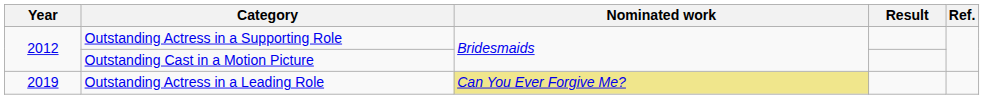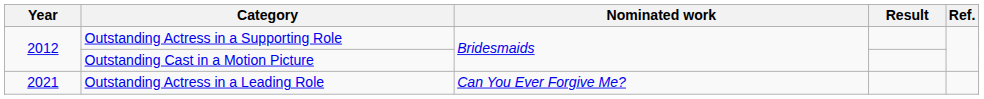Outstanding Actress in a Leading Role | Year: 2019 -> 2021
Outstanding Actress in a Leading Role | Nominated work: khaki background -> no background
